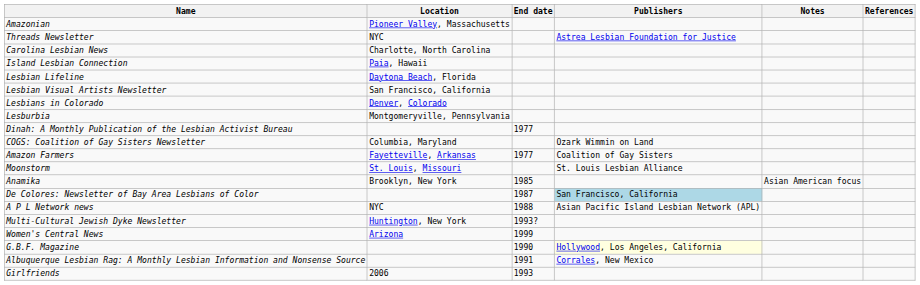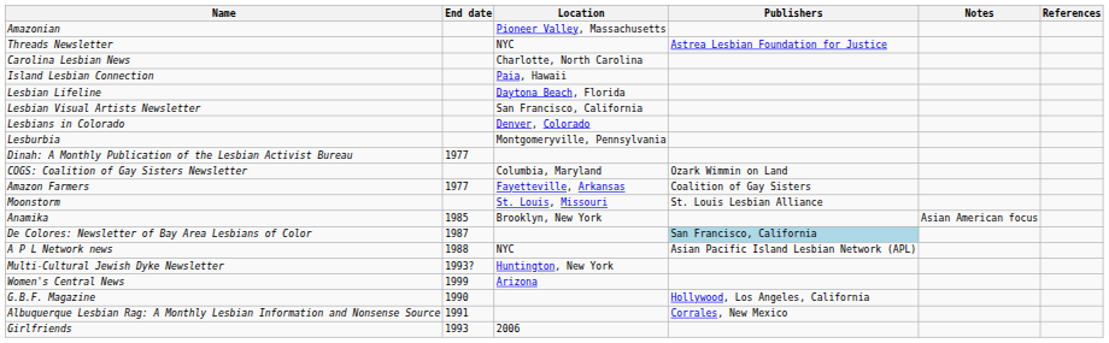columns swapped: End date <-> Location
G.B.F. Magazine | Publishers: lightyellow background -> no background
